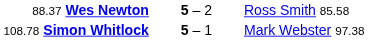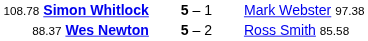rows swapped: 88.37 Wes Newton <-> 108.78 Simon Whitlock
